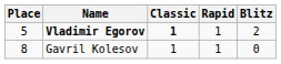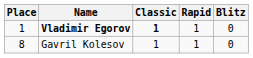Vladimir Egorov | Place: 5 -> 1
Vladimir Egorov | Blitz: 2 -> 0
